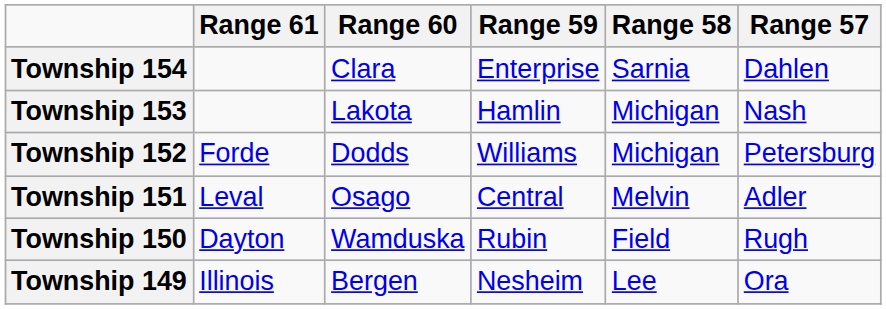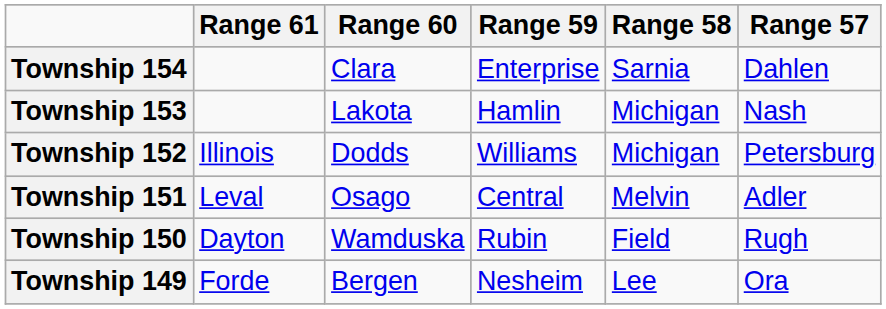Township 152 | Range 61: Forde -> Illinois
Township 149 | Range 61: Illinois -> Forde
